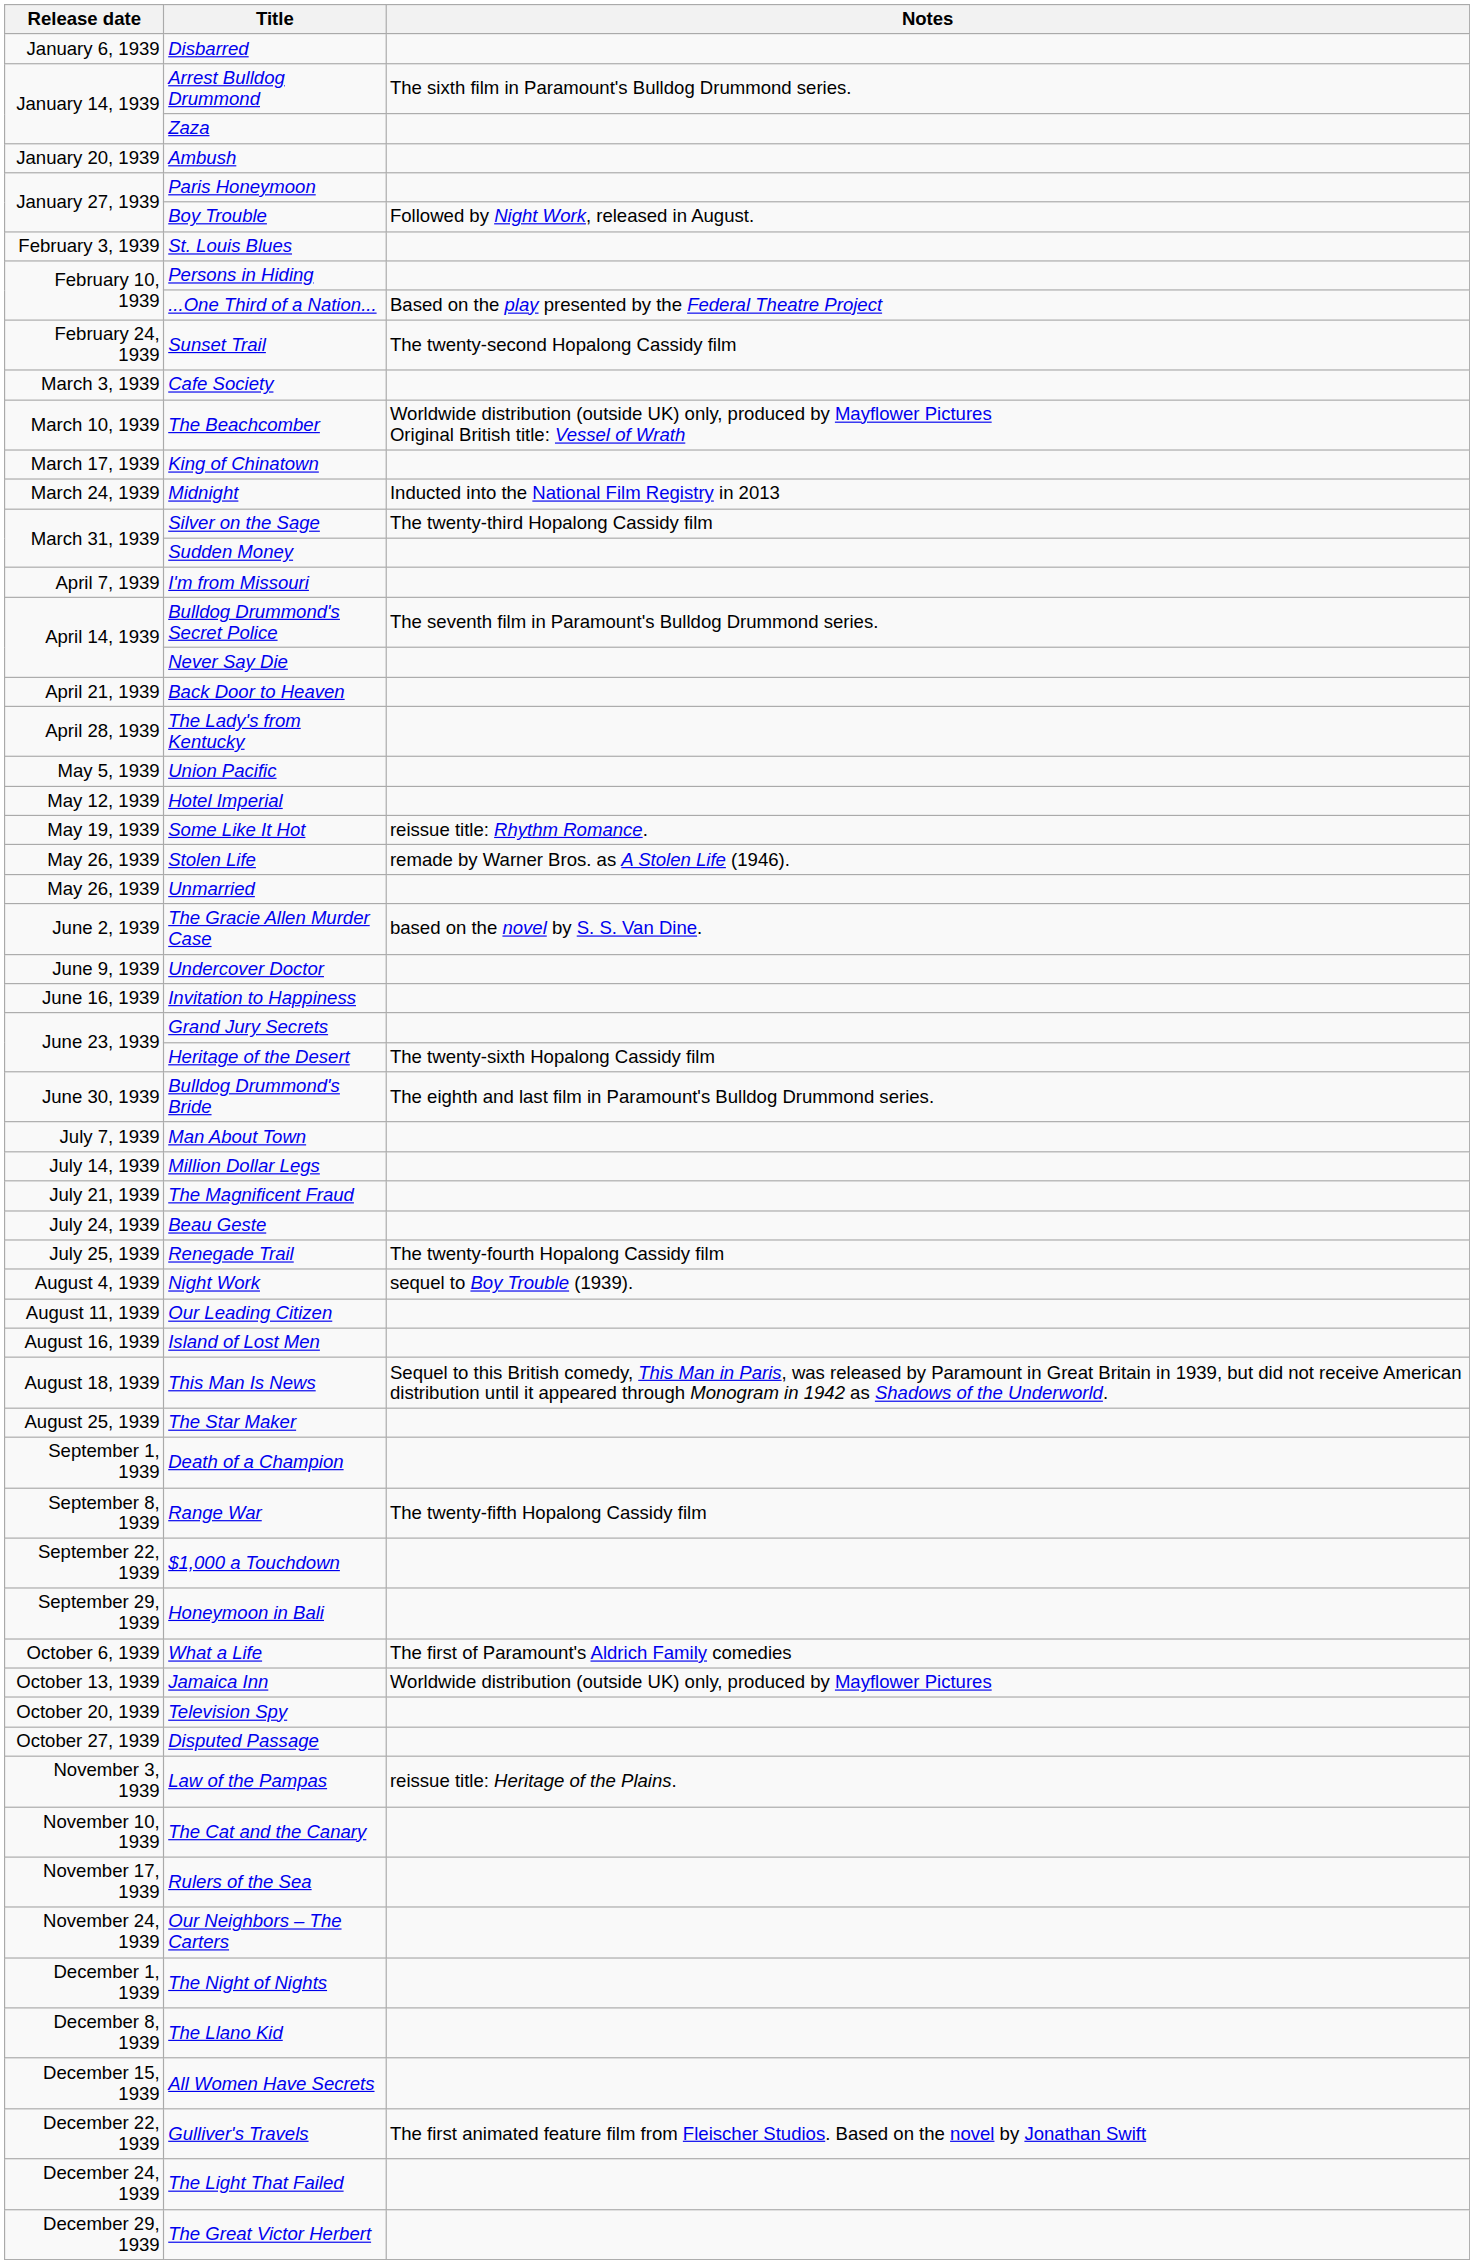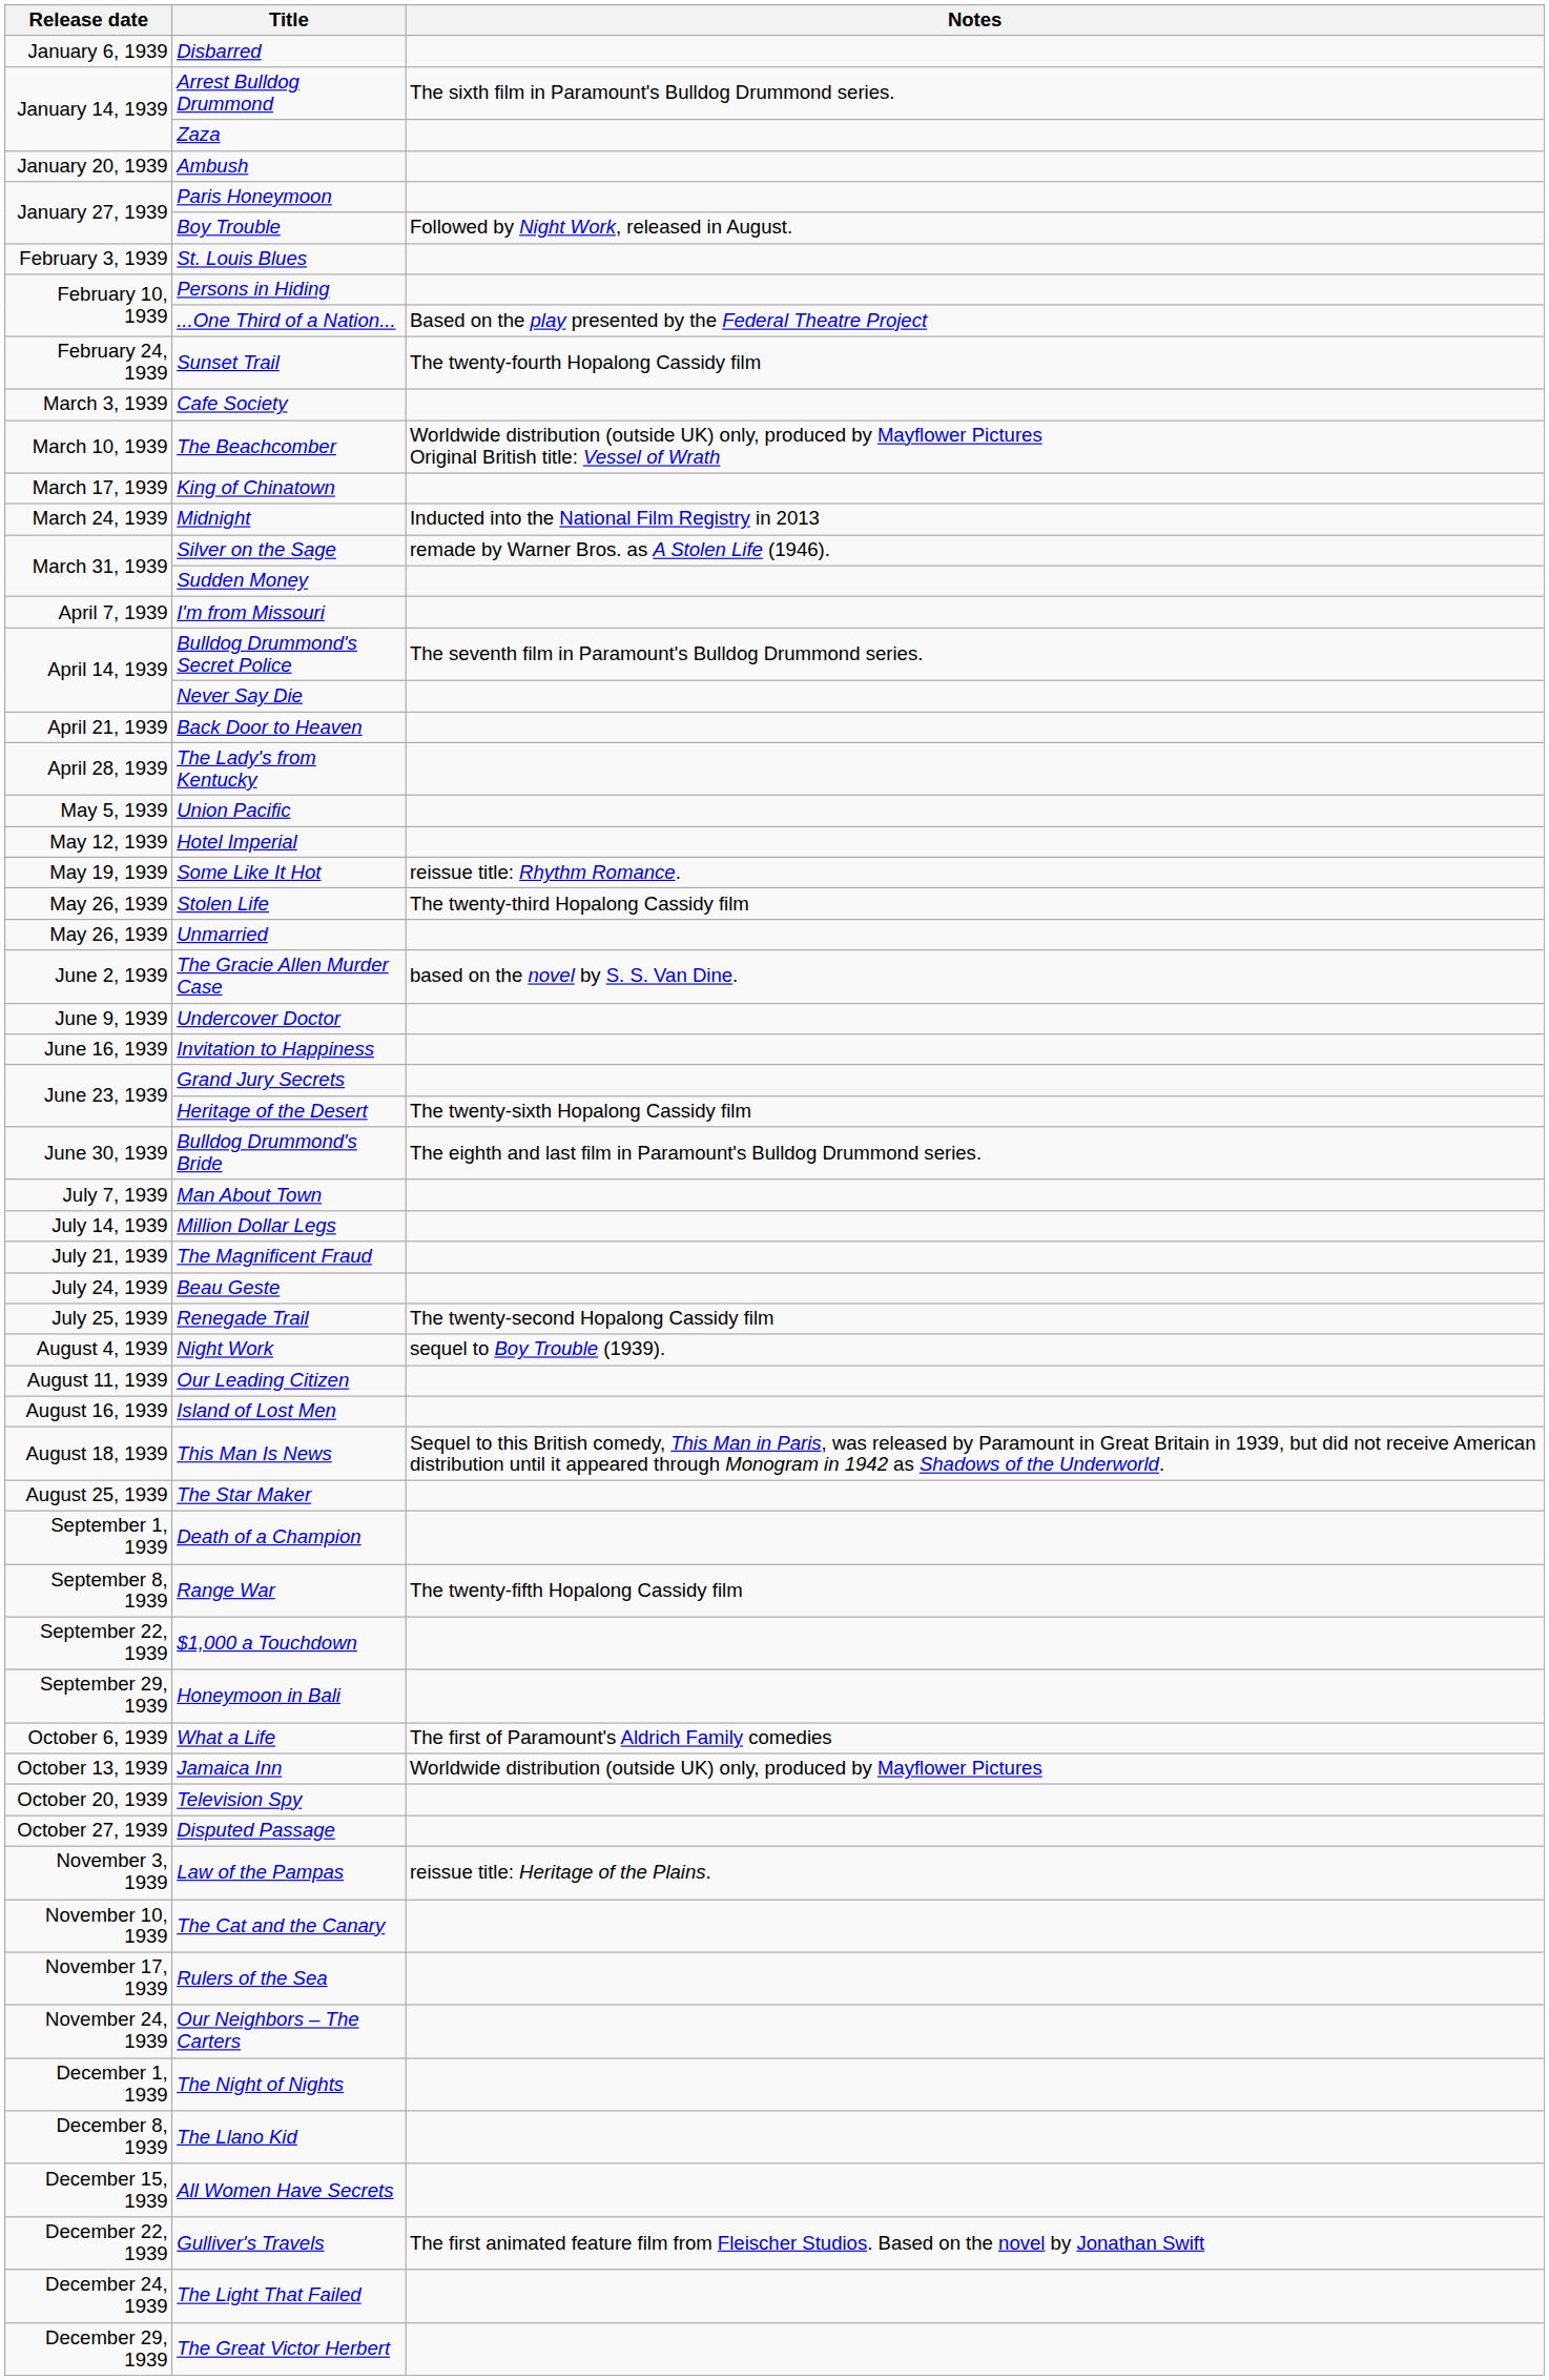Sunset Trail | Notes: The twenty-second Hopalong Cassidy film -> The twenty-fourth Hopalong Cassidy film
Silver on the Sage | Notes: The twenty-third Hopalong Cassidy film -> remade by Warner Bros. as A Stolen Life (1946).
Stolen Life | Notes: remade by Warner Bros. as A Stolen Life (1946). -> The twenty-third Hopalong Cassidy film
Renegade Trail | Notes: The twenty-fourth Hopalong Cassidy film -> The twenty-second Hopalong Cassidy film
